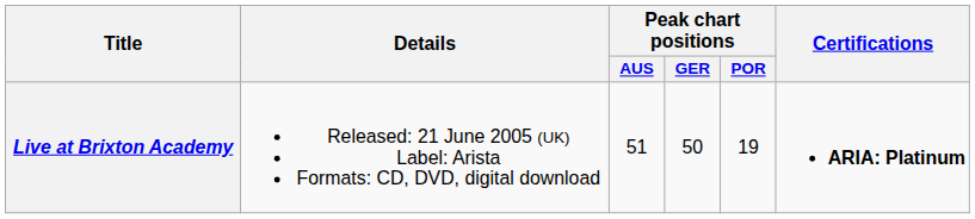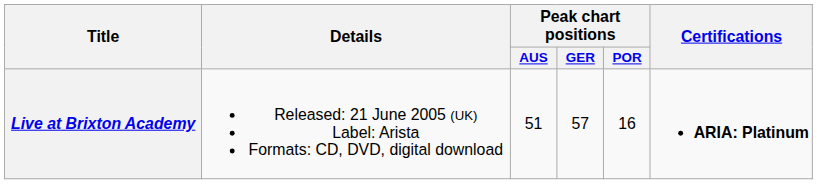Live at Brixton Academy | Peak chart positions / GER: 50 -> 57
Live at Brixton Academy | Peak chart positions / POR: 19 -> 16
